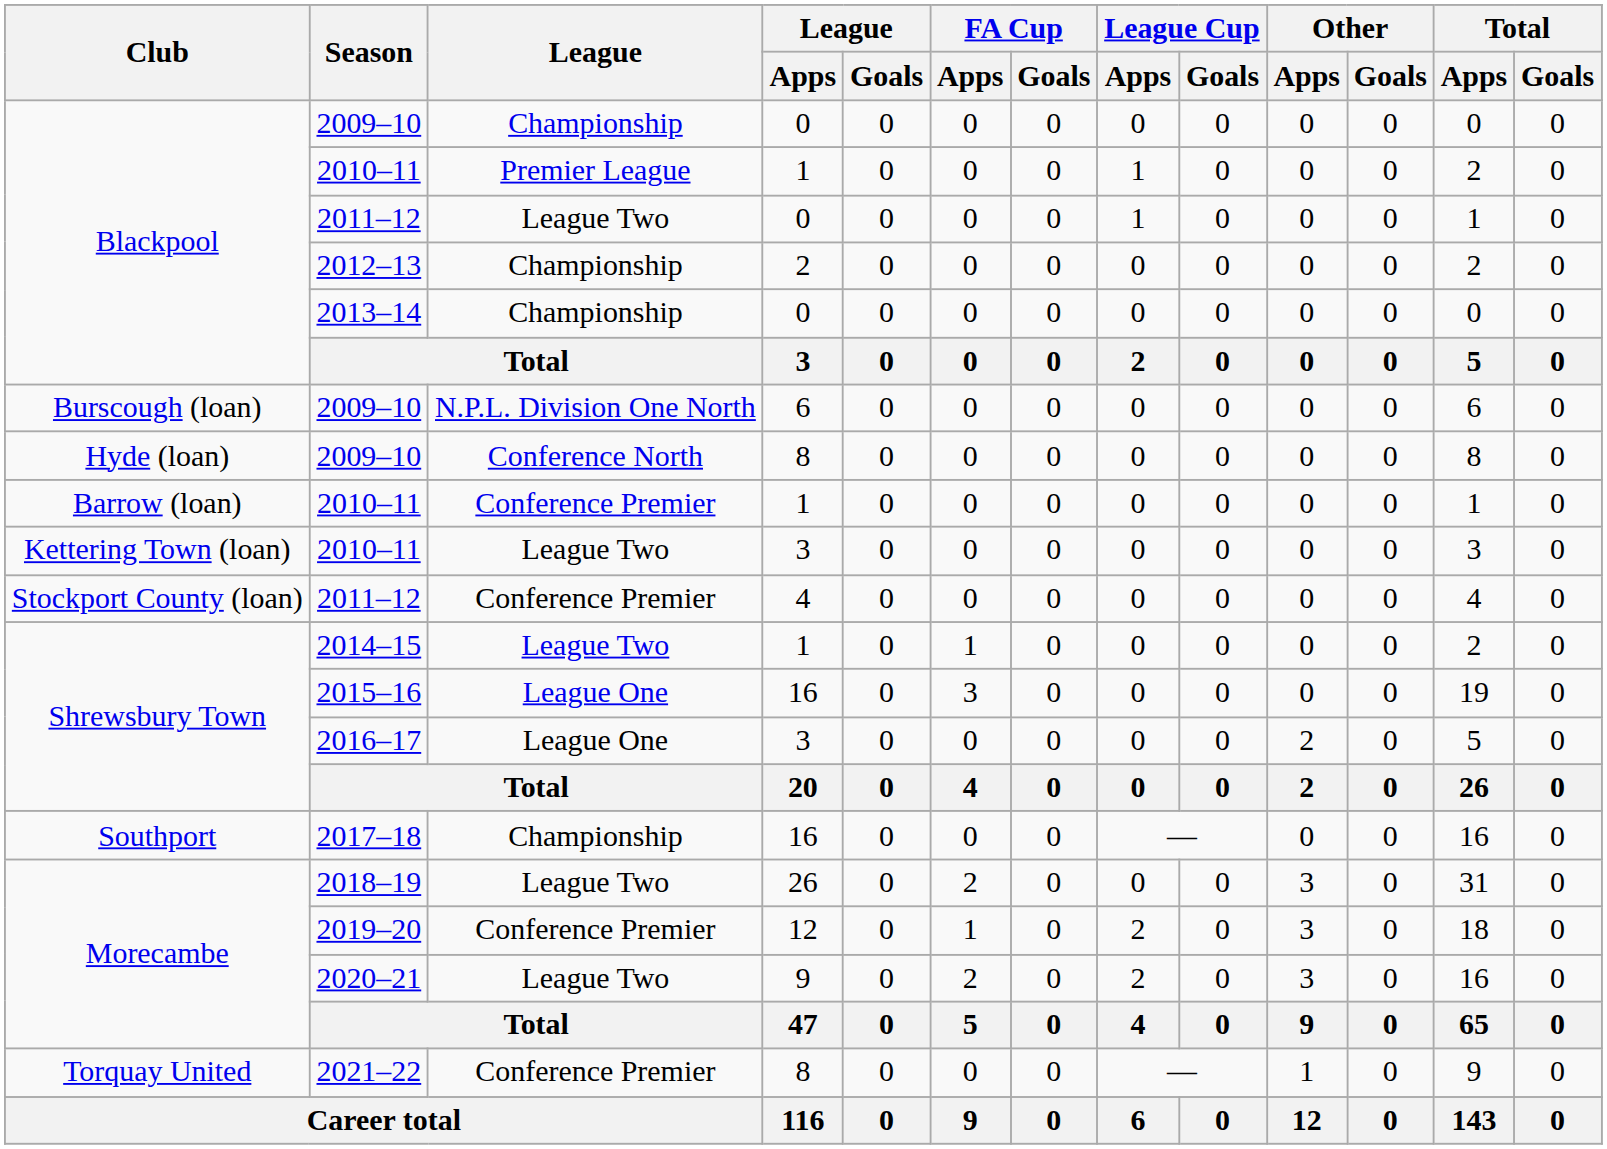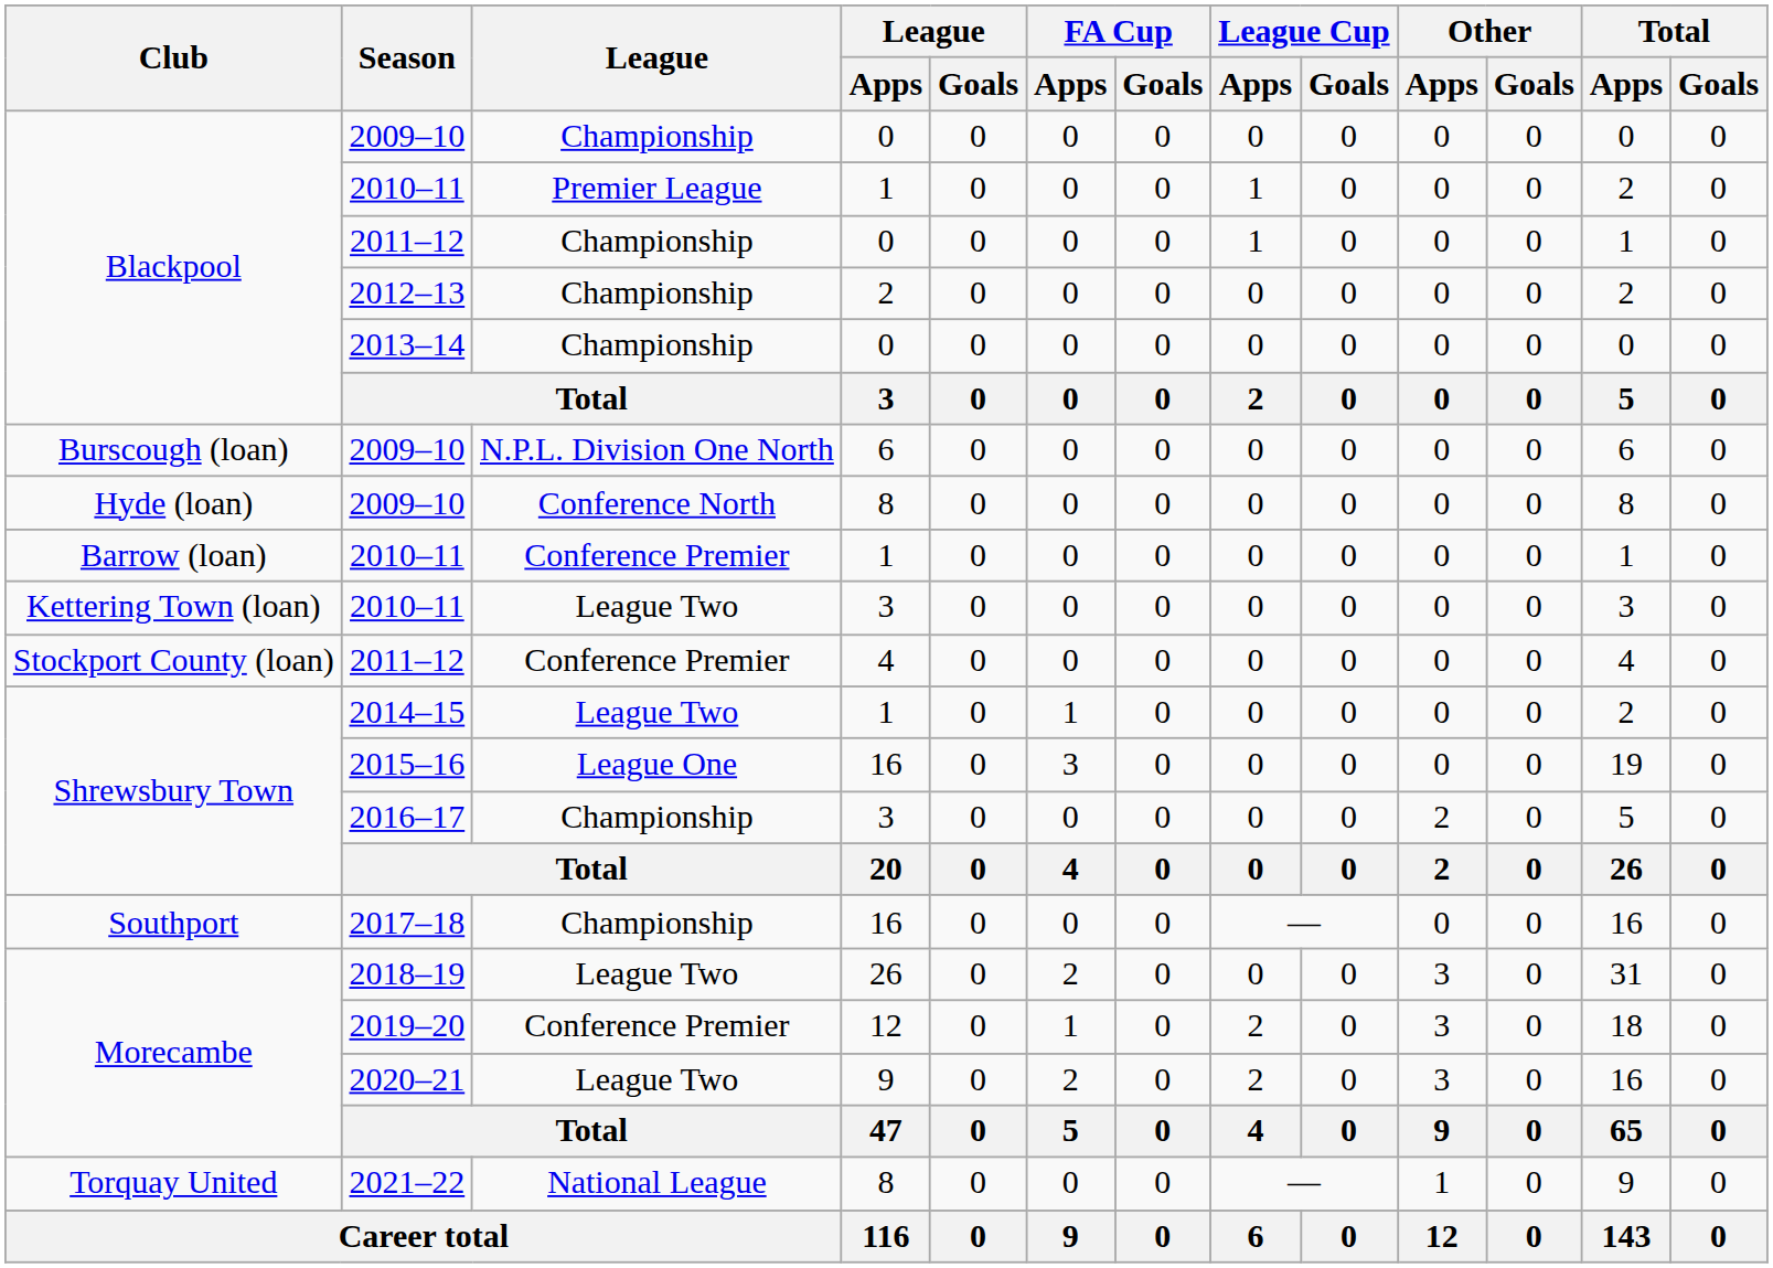Blackpool / 2011–12 | League: League Two -> Championship
2016–17 | League: League One -> Championship
2021–22 | League: Conference Premier -> National League
